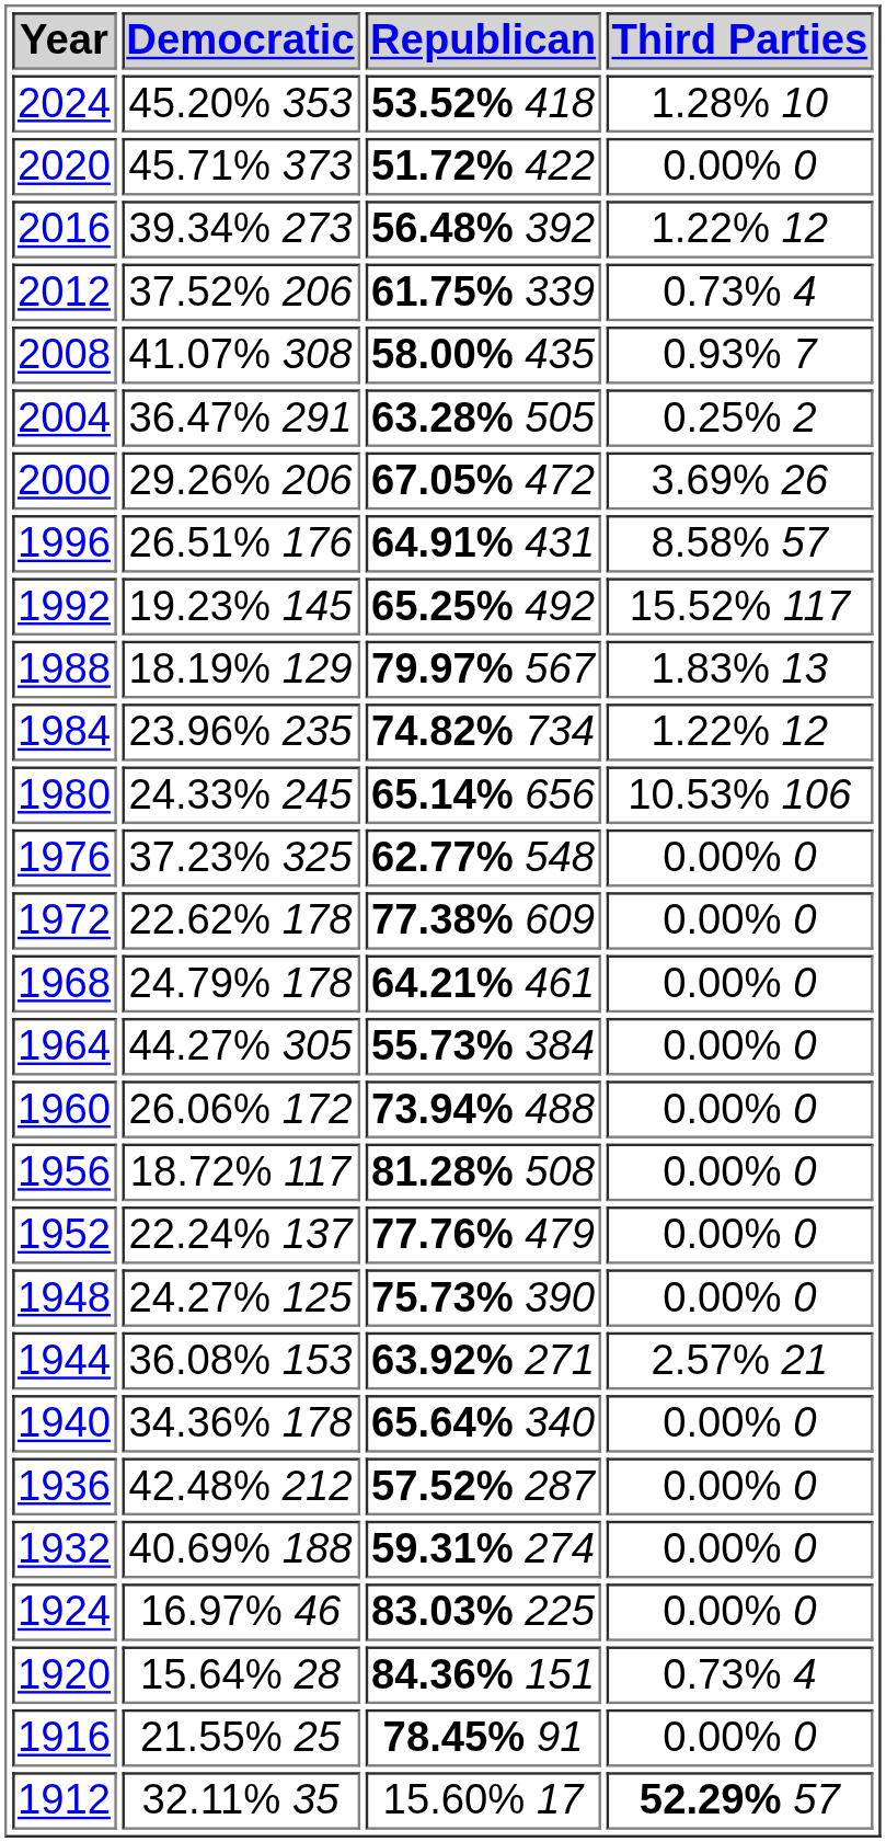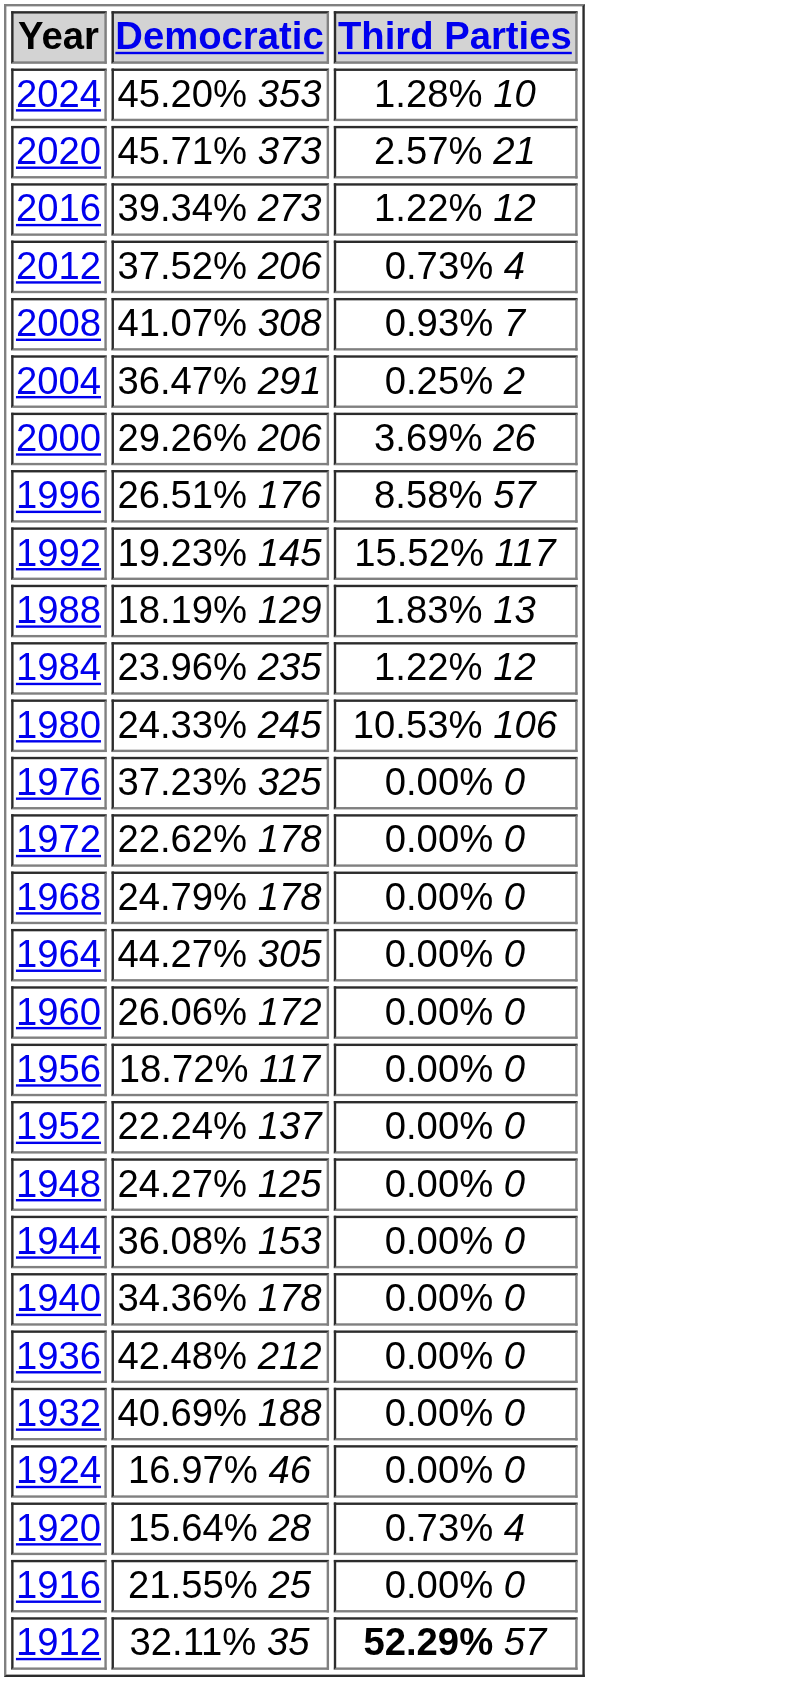- column: Republican | 53.52% 418 | 51.72% 422 | 56.48% 392 | 61.75% 339 | 58.00% 435 | 63.28% 505 | 67.05% 472 | 64.91% 431 | 65.25% 492 | 79.97% 567 | 74.82% 734 | 65.14% 656 | 62.77% 548 | 77.38% 609 | 64.21% 461 | 55.73% 384 | 73.94% 488 | 81.28% 508 | 77.76% 479 | 75.73% 390 | 63.92% 271 | 65.64% 340 | 57.52% 287 | 59.31% 274 | 83.03% 225 | 84.36% 151 | 78.45% 91 | 15.60% 17
2020 | Third Parties: 0.00% 0 -> 2.57% 21
1944 | Third Parties: 2.57% 21 -> 0.00% 0
